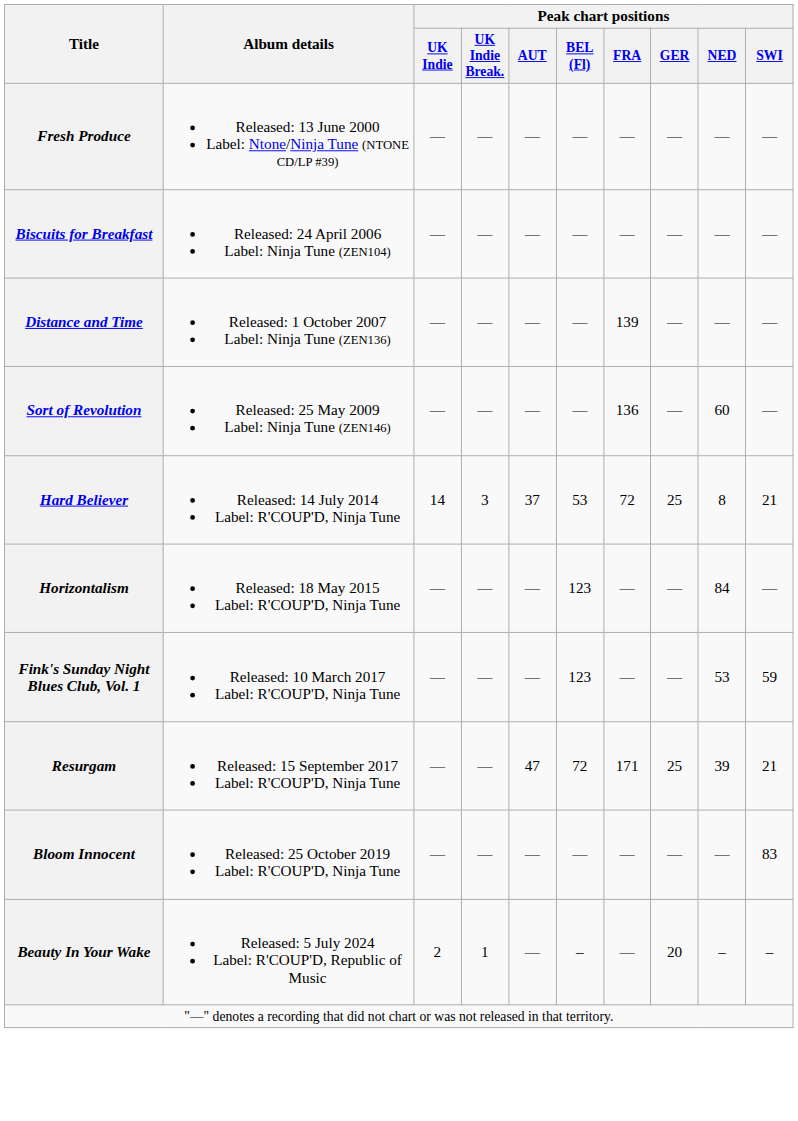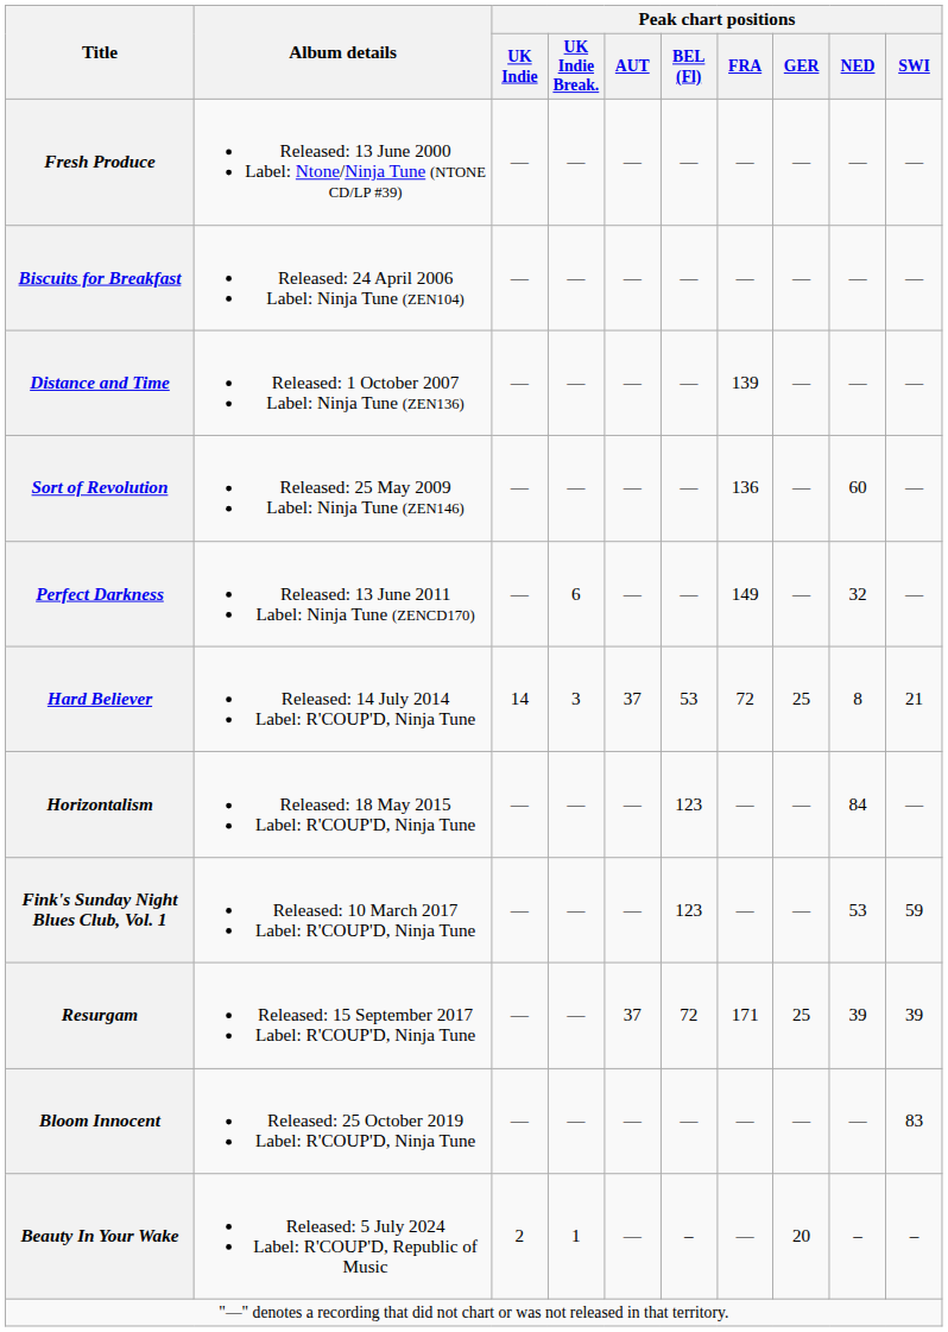+ row: Perfect Darkness | Released: 13 June 2011 Label: Ninja Tune (ZENCD170) | — | 6 | — | — | 149 | — | 32 | —
Resurgam | Peak chart positions / AUT: 47 -> 37
Resurgam | Peak chart positions / SWI: 21 -> 39
